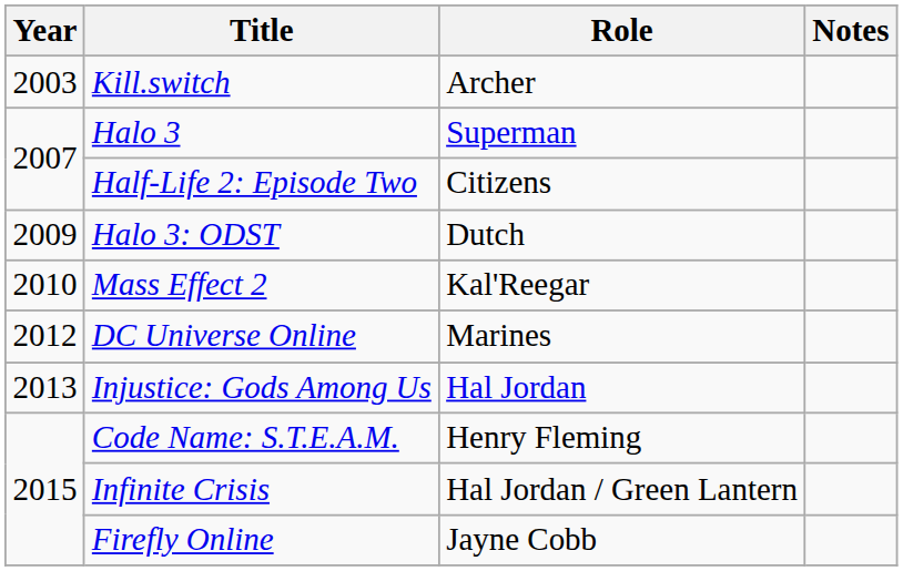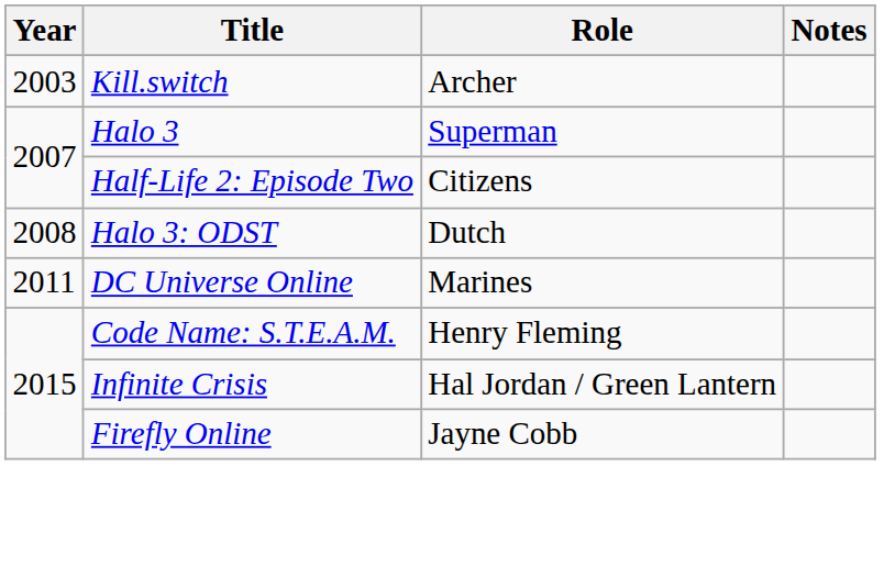Halo 3: ODST | Year: 2009 -> 2008
- row: 2010 | Mass Effect 2 | Kal'Reegar
DC Universe Online | Year: 2012 -> 2011
- row: 2013 | Injustice: Gods Among Us | Hal Jordan
